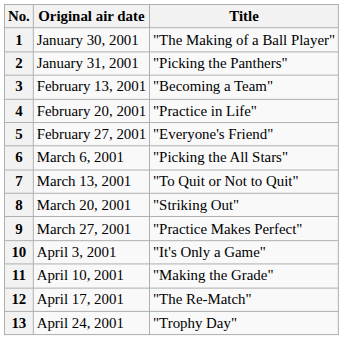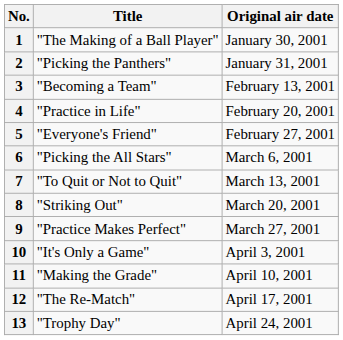columns swapped: Title <-> Original air date
